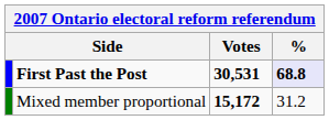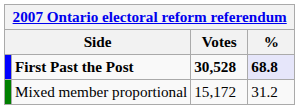First Past the Post | Votes: 30,531 -> 30,528
Mixed member proportional | Votes: bold -> normal
